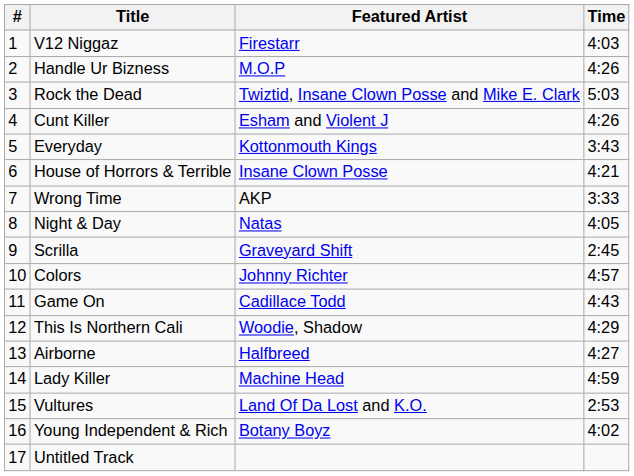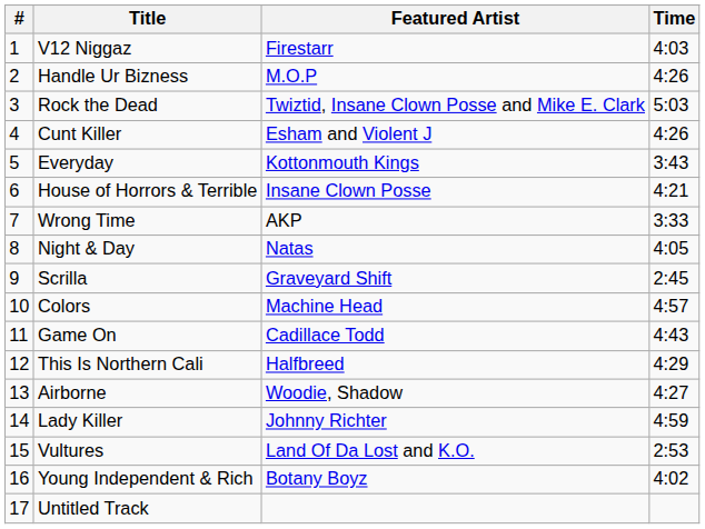Colors | Featured Artist: Johnny Richter -> Machine Head
This Is Northern Cali | Featured Artist: Woodie, Shadow -> Halfbreed
Airborne | Featured Artist: Halfbreed -> Woodie, Shadow
Lady Killer | Featured Artist: Machine Head -> Johnny Richter
